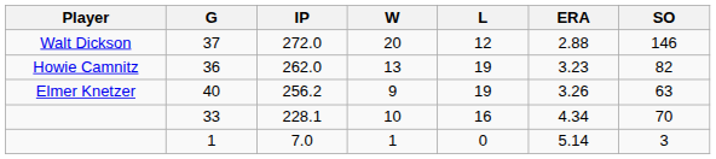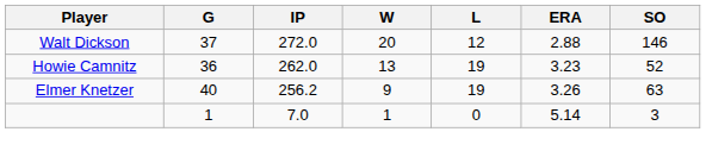36 | SO: 82 -> 52
- row: 33 | 228.1 | 10 | 16 | 4.34 | 70
